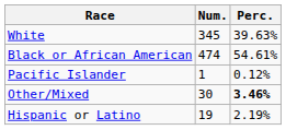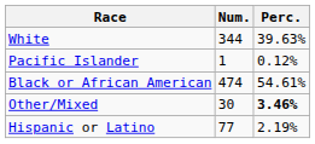White | Num.: 345 -> 344
rows swapped: Black or African American <-> Pacific Islander
Hispanic or Latino | Num.: 19 -> 77
